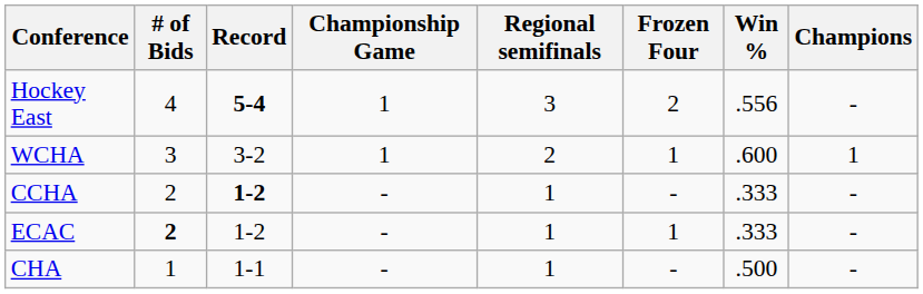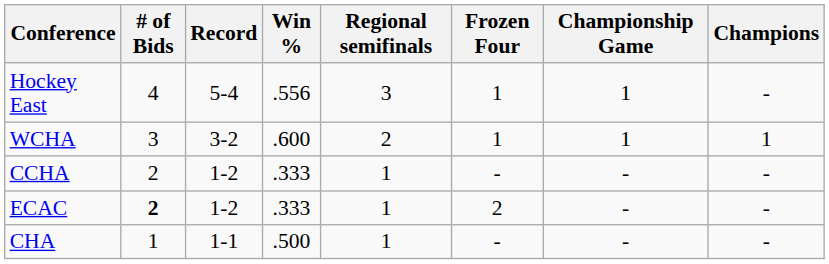columns swapped: Win % <-> Championship Game
Hockey East | Record: bold -> normal
Hockey East | Frozen Four: 2 -> 1
CCHA | Record: bold -> normal
ECAC | Frozen Four: 1 -> 2
